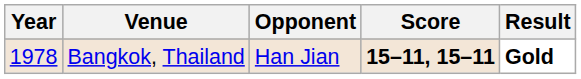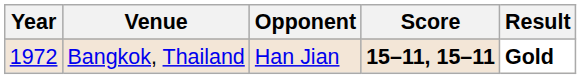Bangkok, Thailand | Year: 1978 -> 1972
